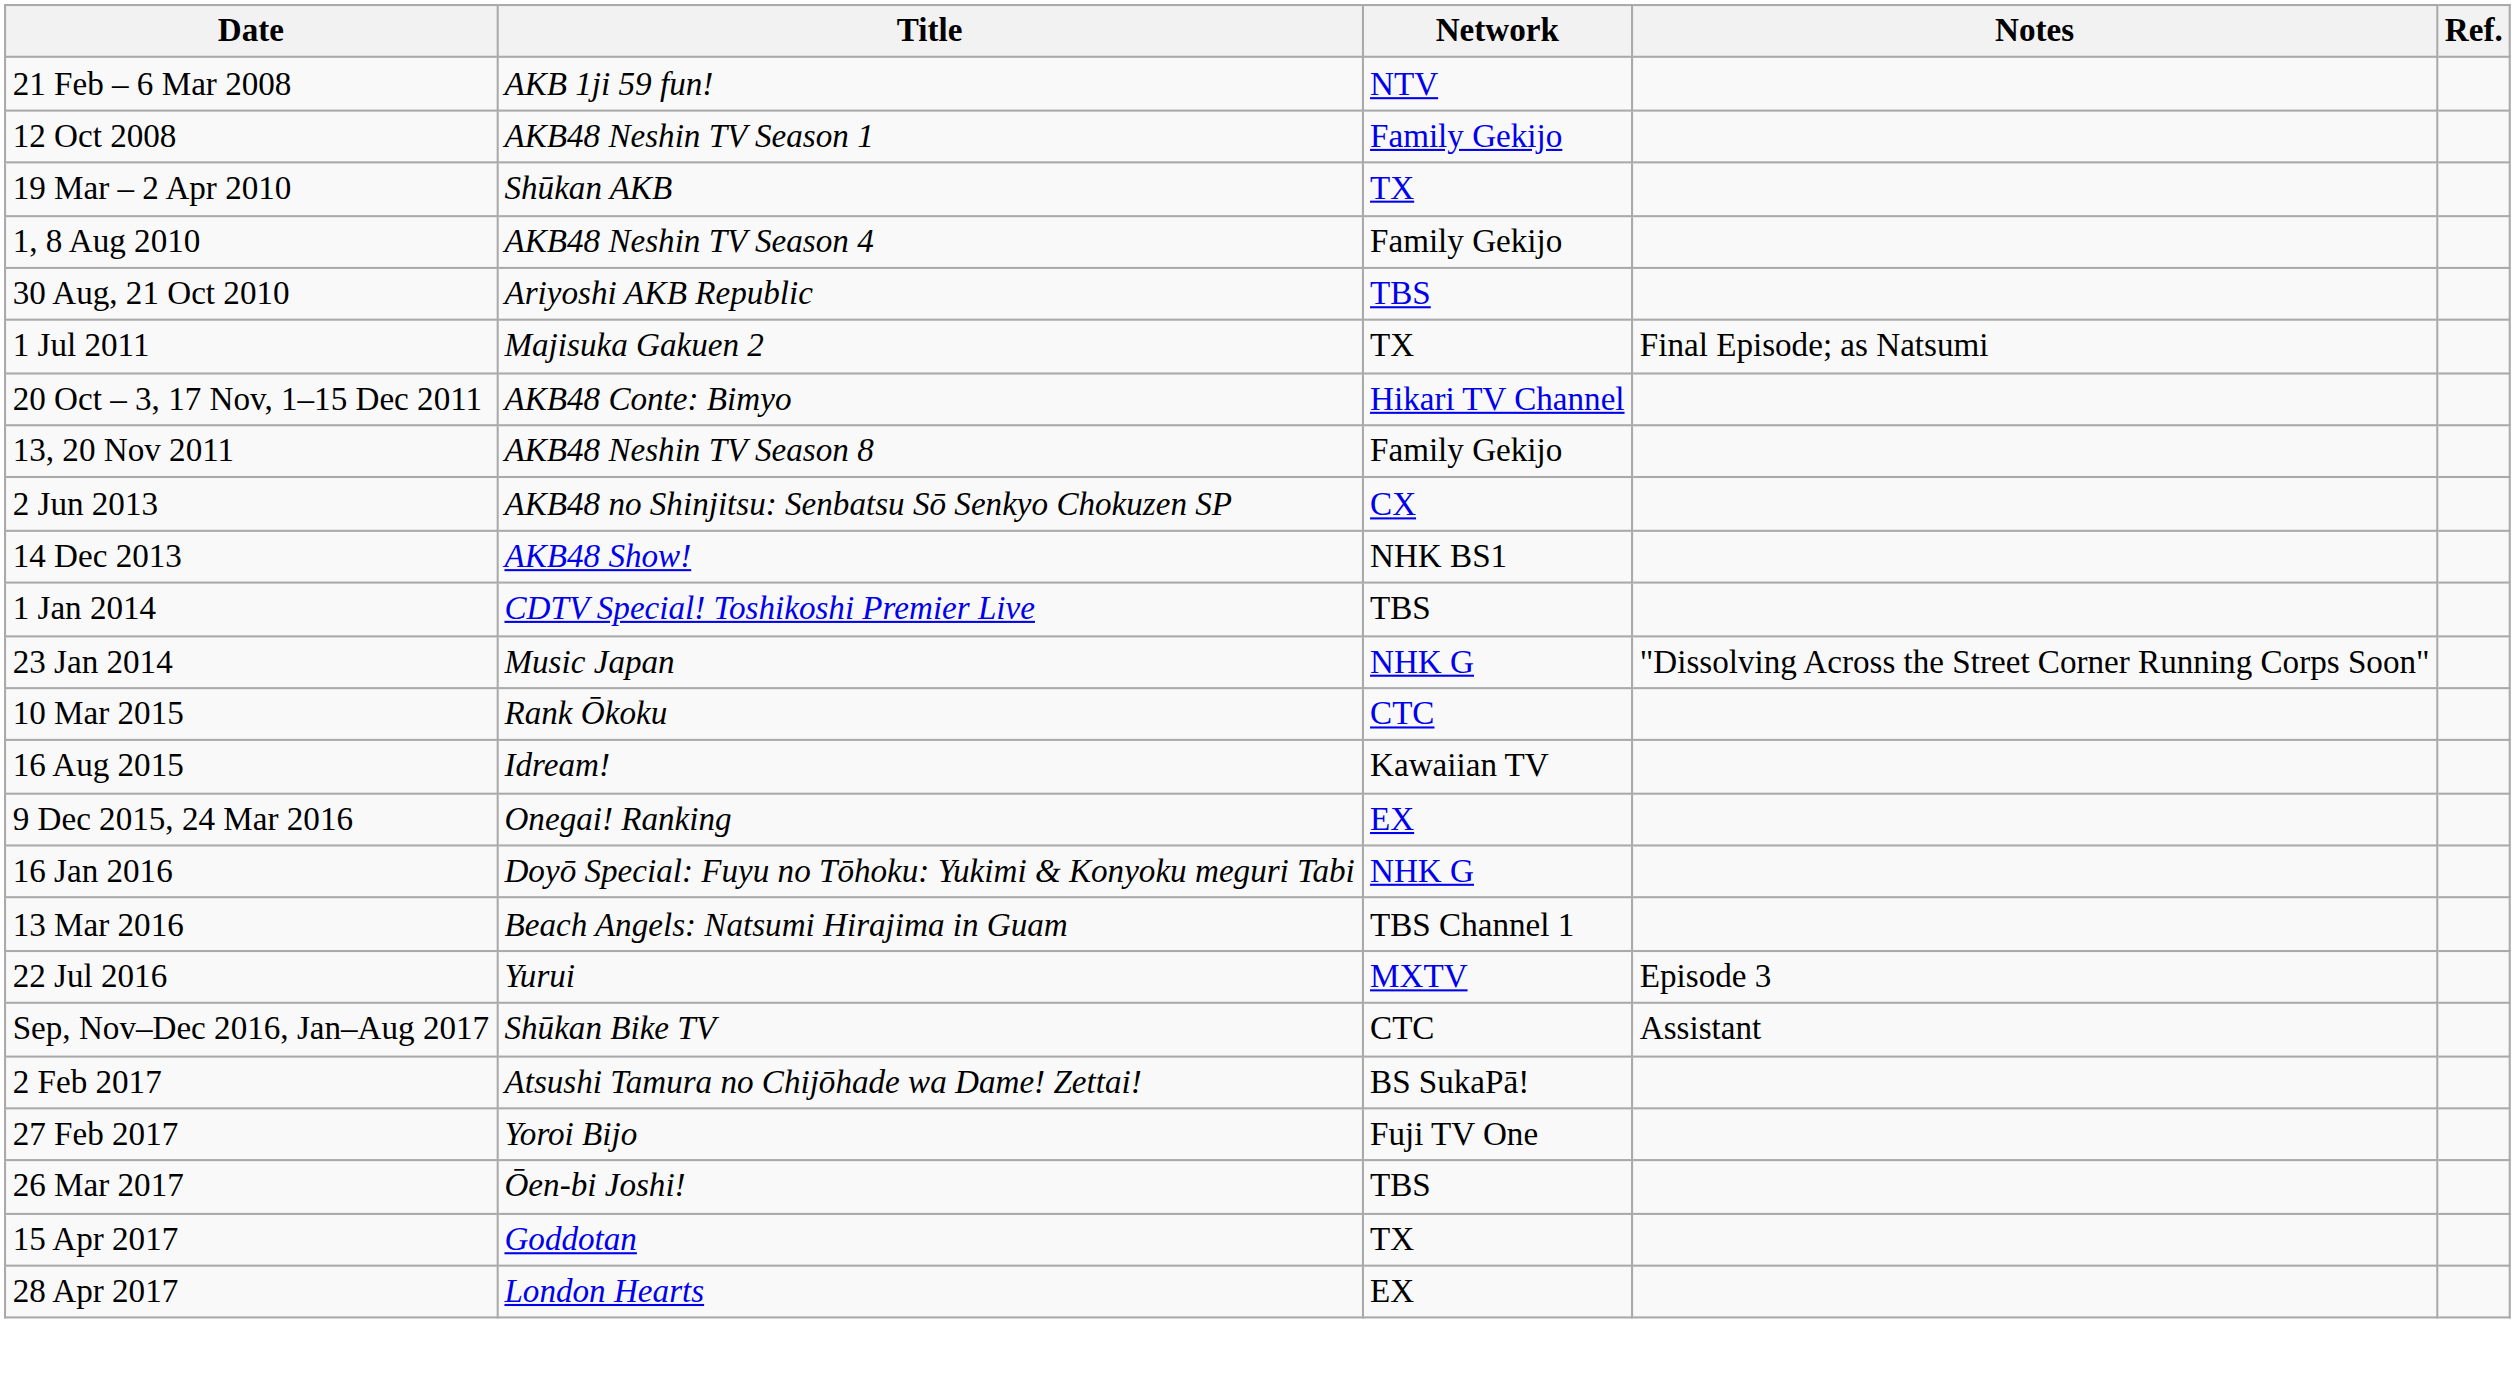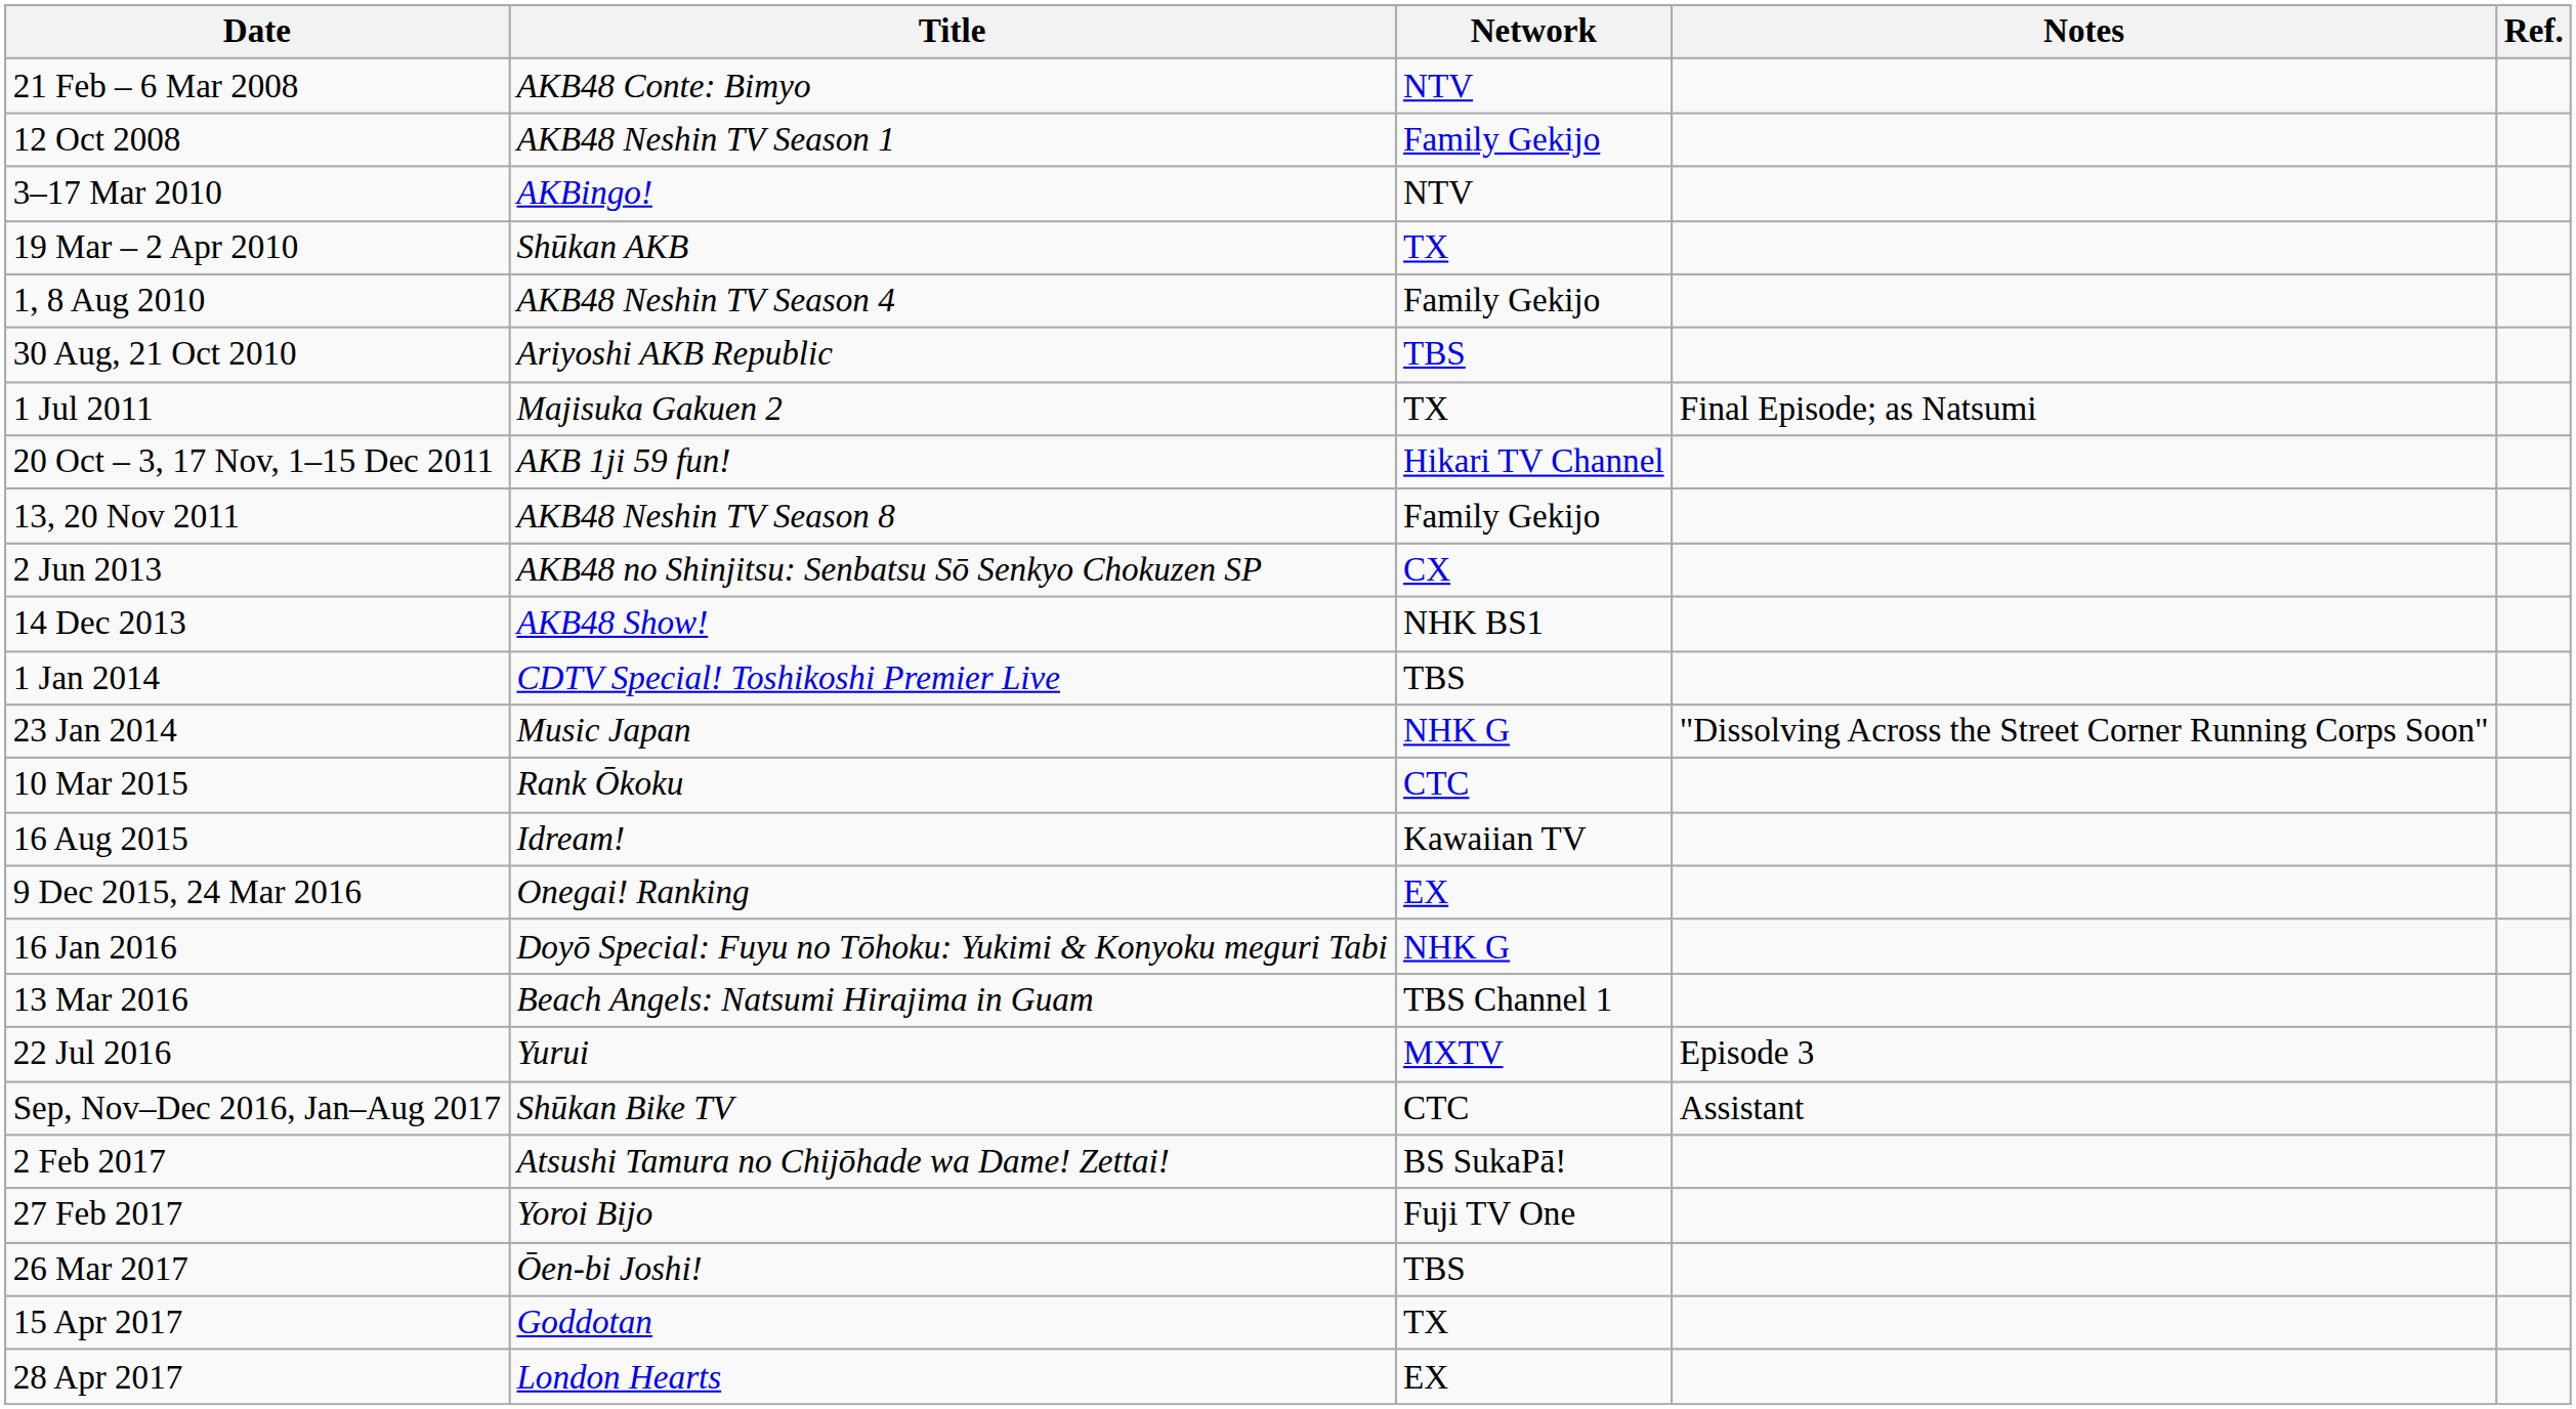21 Feb – 6 Mar 2008 | Title: AKB 1ji 59 fun! -> AKB48 Conte: Bimyo
+ row: 3–17 Mar 2010 | AKBingo! | NTV
20 Oct – 3, 17 Nov, 1–15 Dec 2011 | Title: AKB48 Conte: Bimyo -> AKB 1ji 59 fun!
